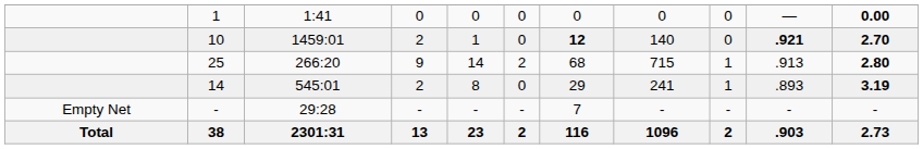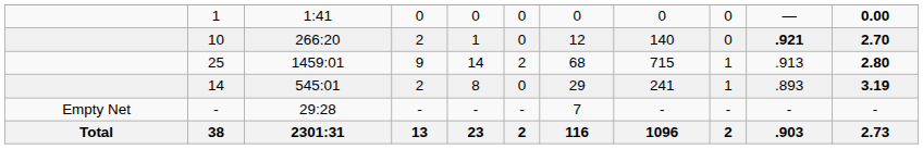10 | column 3: 1459:01 -> 266:20
10 | column 7: bold -> normal
25 | column 3: 266:20 -> 1459:01
